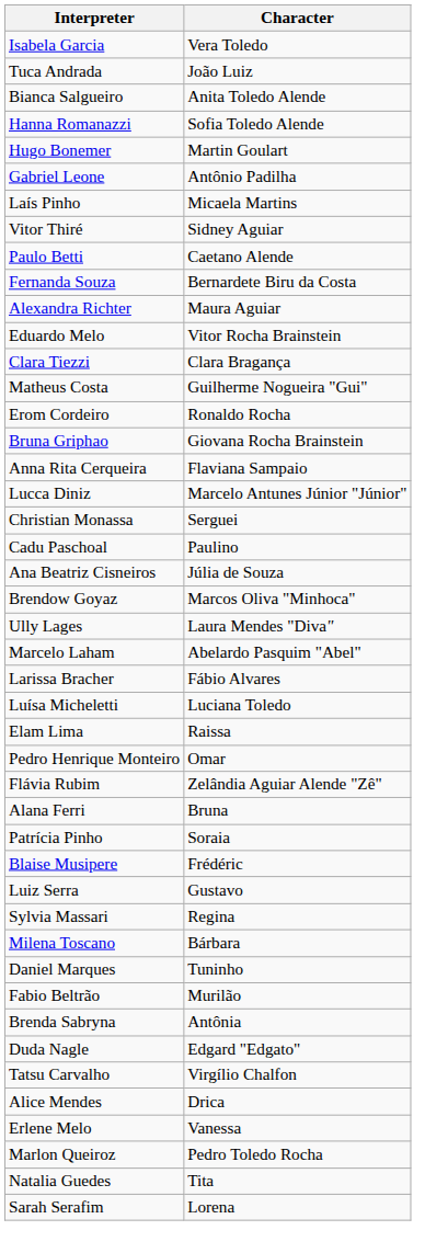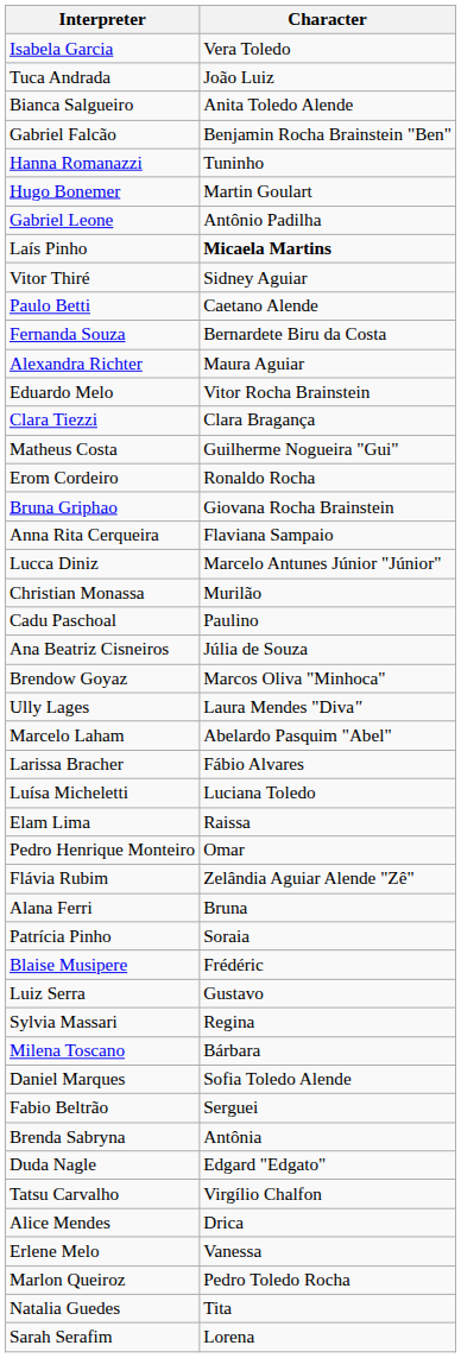+ row: Gabriel Falcão | Benjamin Rocha Brainstein "Ben"
Hanna Romanazzi | Character: Sofia Toledo Alende -> Tuninho
Laís Pinho | Character: normal -> bold
Christian Monassa | Character: Serguei -> Murilão
Daniel Marques | Character: Tuninho -> Sofia Toledo Alende
Fabio Beltrão | Character: Murilão -> Serguei
